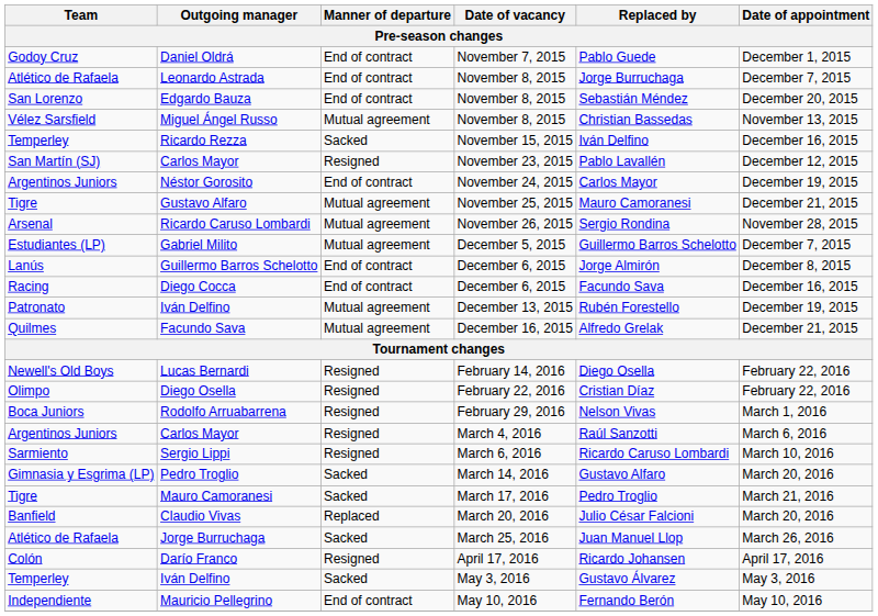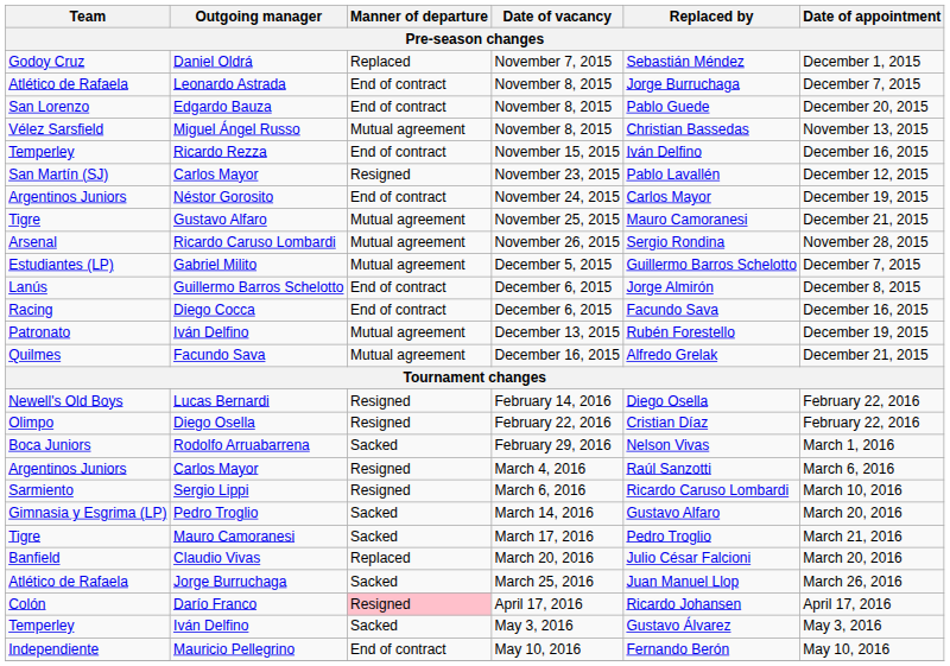Daniel Oldrá | Manner of departure: End of contract -> Replaced
Daniel Oldrá | Replaced by: Pablo Guede -> Sebastián Méndez
Edgardo Bauza | Replaced by: Sebastián Méndez -> Pablo Guede
Ricardo Rezza | Manner of departure: Sacked -> End of contract
Rodolfo Arruabarrena | Manner of departure: Resigned -> Sacked
Darío Franco | Manner of departure: no background -> pink background
